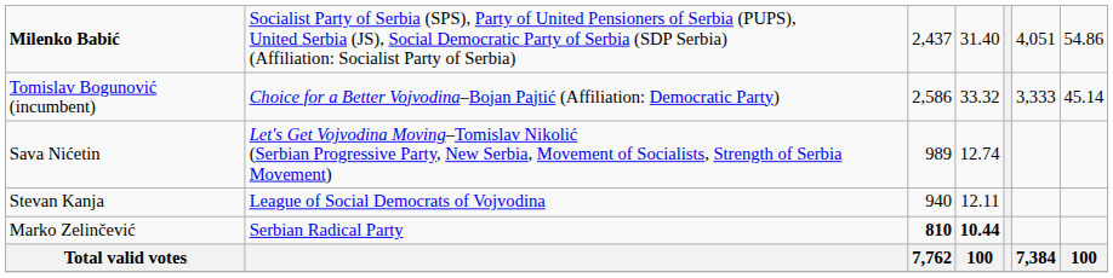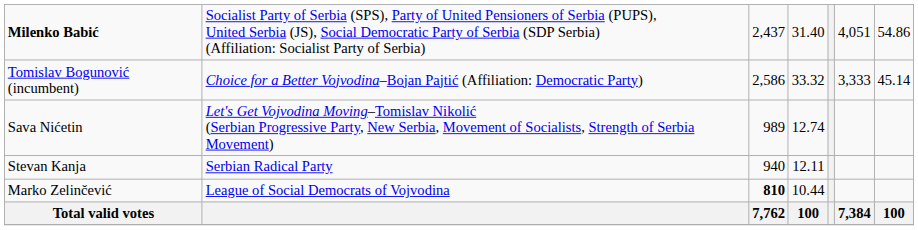Stevan Kanja | column 2: League of Social Democrats of Vojvodina -> Serbian Radical Party
Marko Zelinčević | column 2: Serbian Radical Party -> League of Social Democrats of Vojvodina
Marko Zelinčević | column 4: bold -> normal
